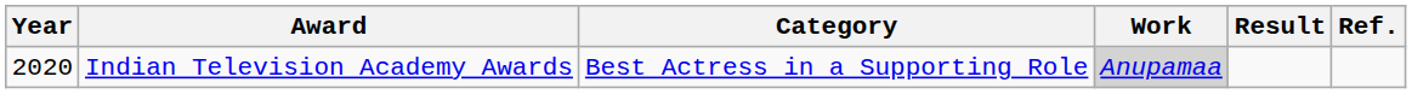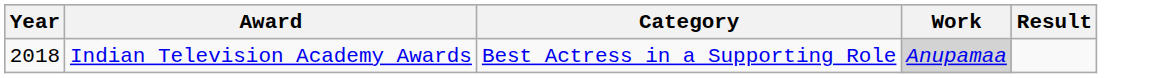- column: Ref.
Indian Television Academy Awards | Year: 2020 -> 2018
